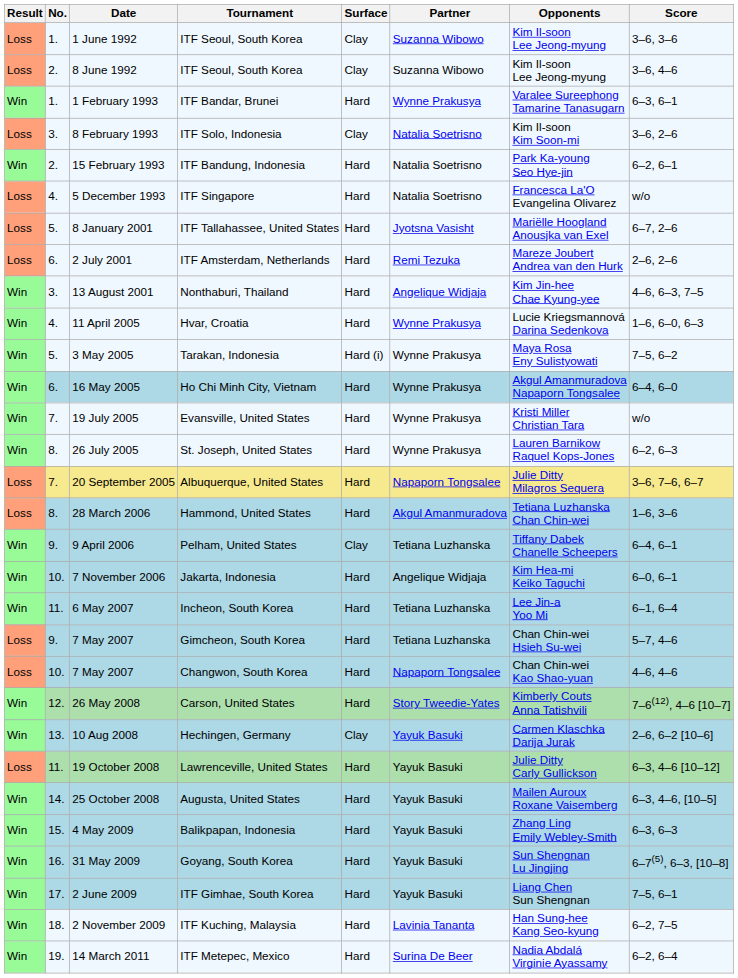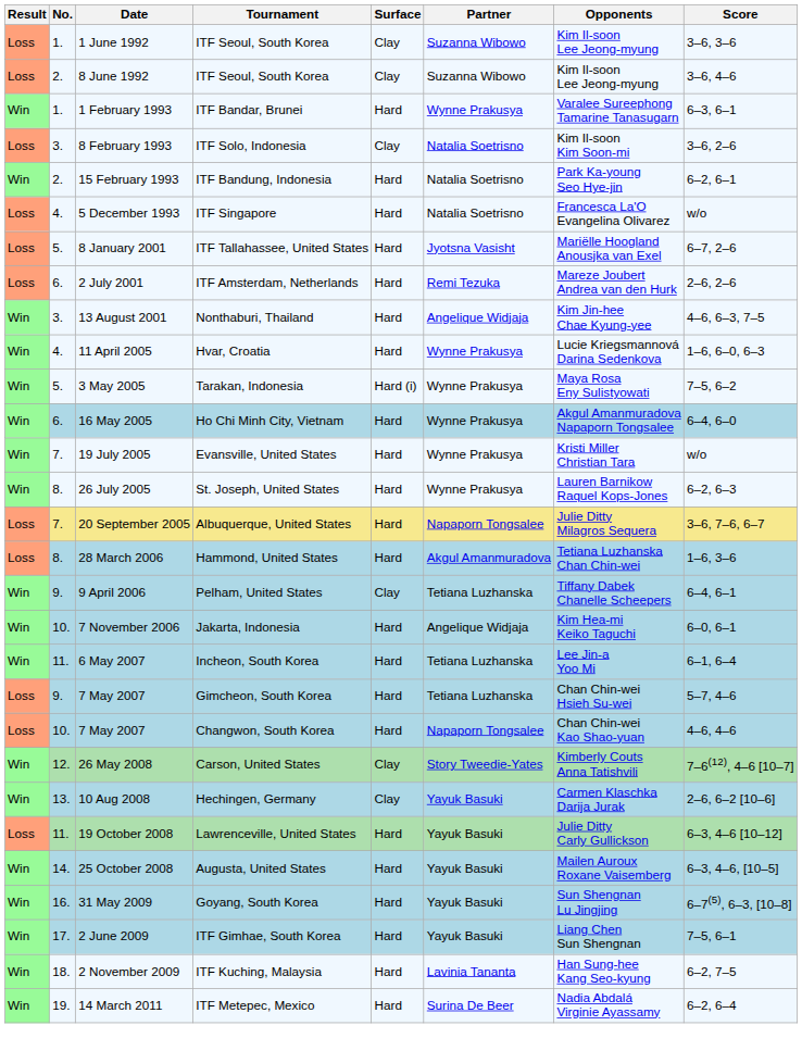26 May 2008 | Surface: Hard -> Clay
- row: Win | 15. | 4 May 2009 | Balikpapan, Indonesia | Hard | Yayuk Basuki | Zhang Ling Emily Webley-Smith | 6–3, 6–3
